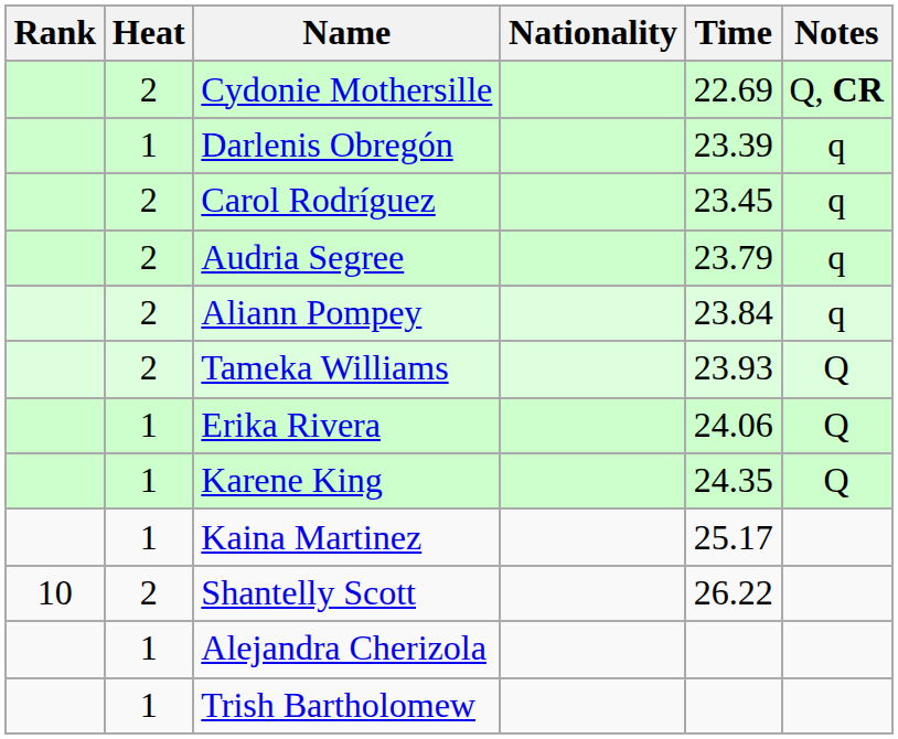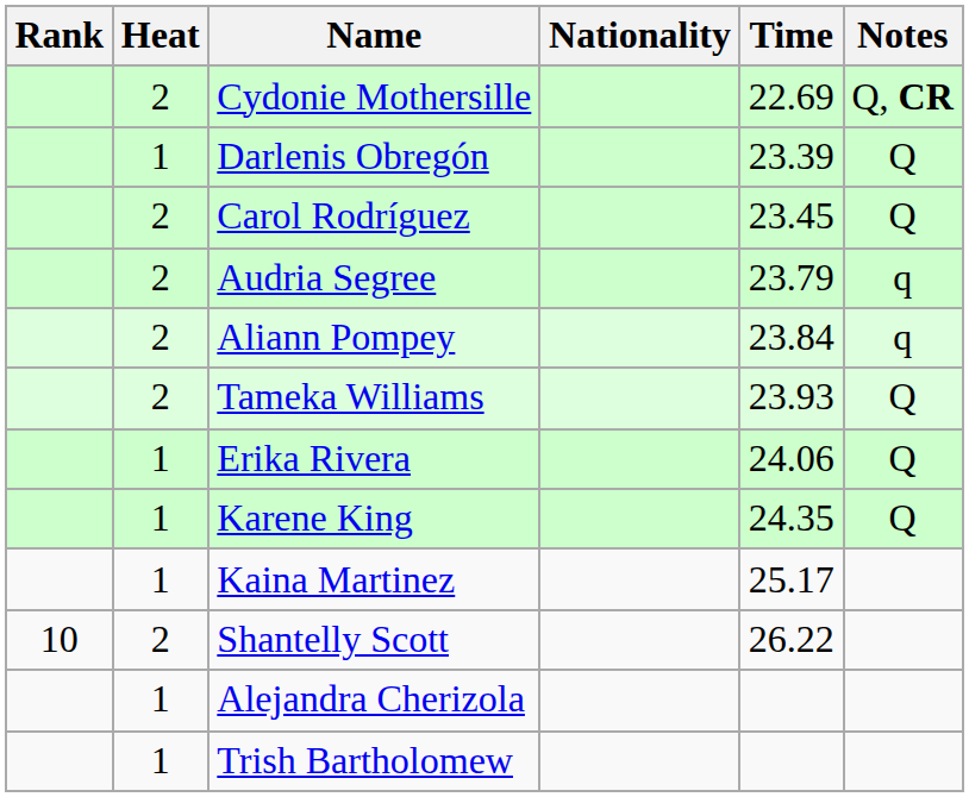Darlenis Obregón | Notes: q -> Q
Carol Rodríguez | Notes: q -> Q
